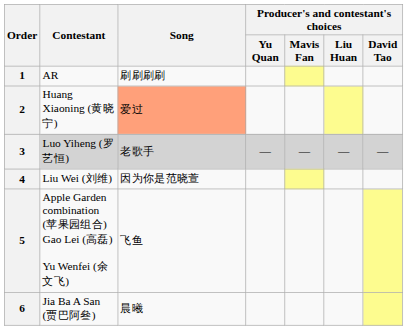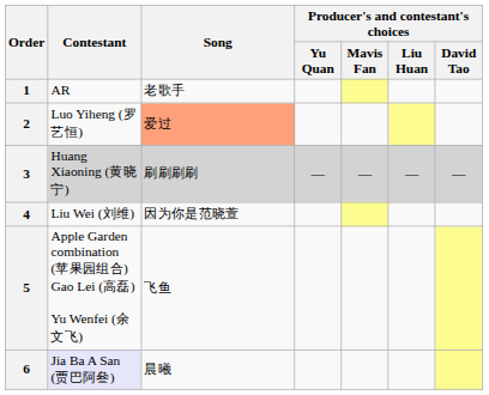1 | Song: 刷刷刷刷 -> 老歌手
2 | Contestant: Huang Xiaoning (黄晓宁) -> Luo Yiheng (罗艺恒)
3 | Contestant: Luo Yiheng (罗艺恒) -> Huang Xiaoning (黄晓宁)
3 | Song: 老歌手 -> 刷刷刷刷
6 | Contestant: no background -> lavender background
